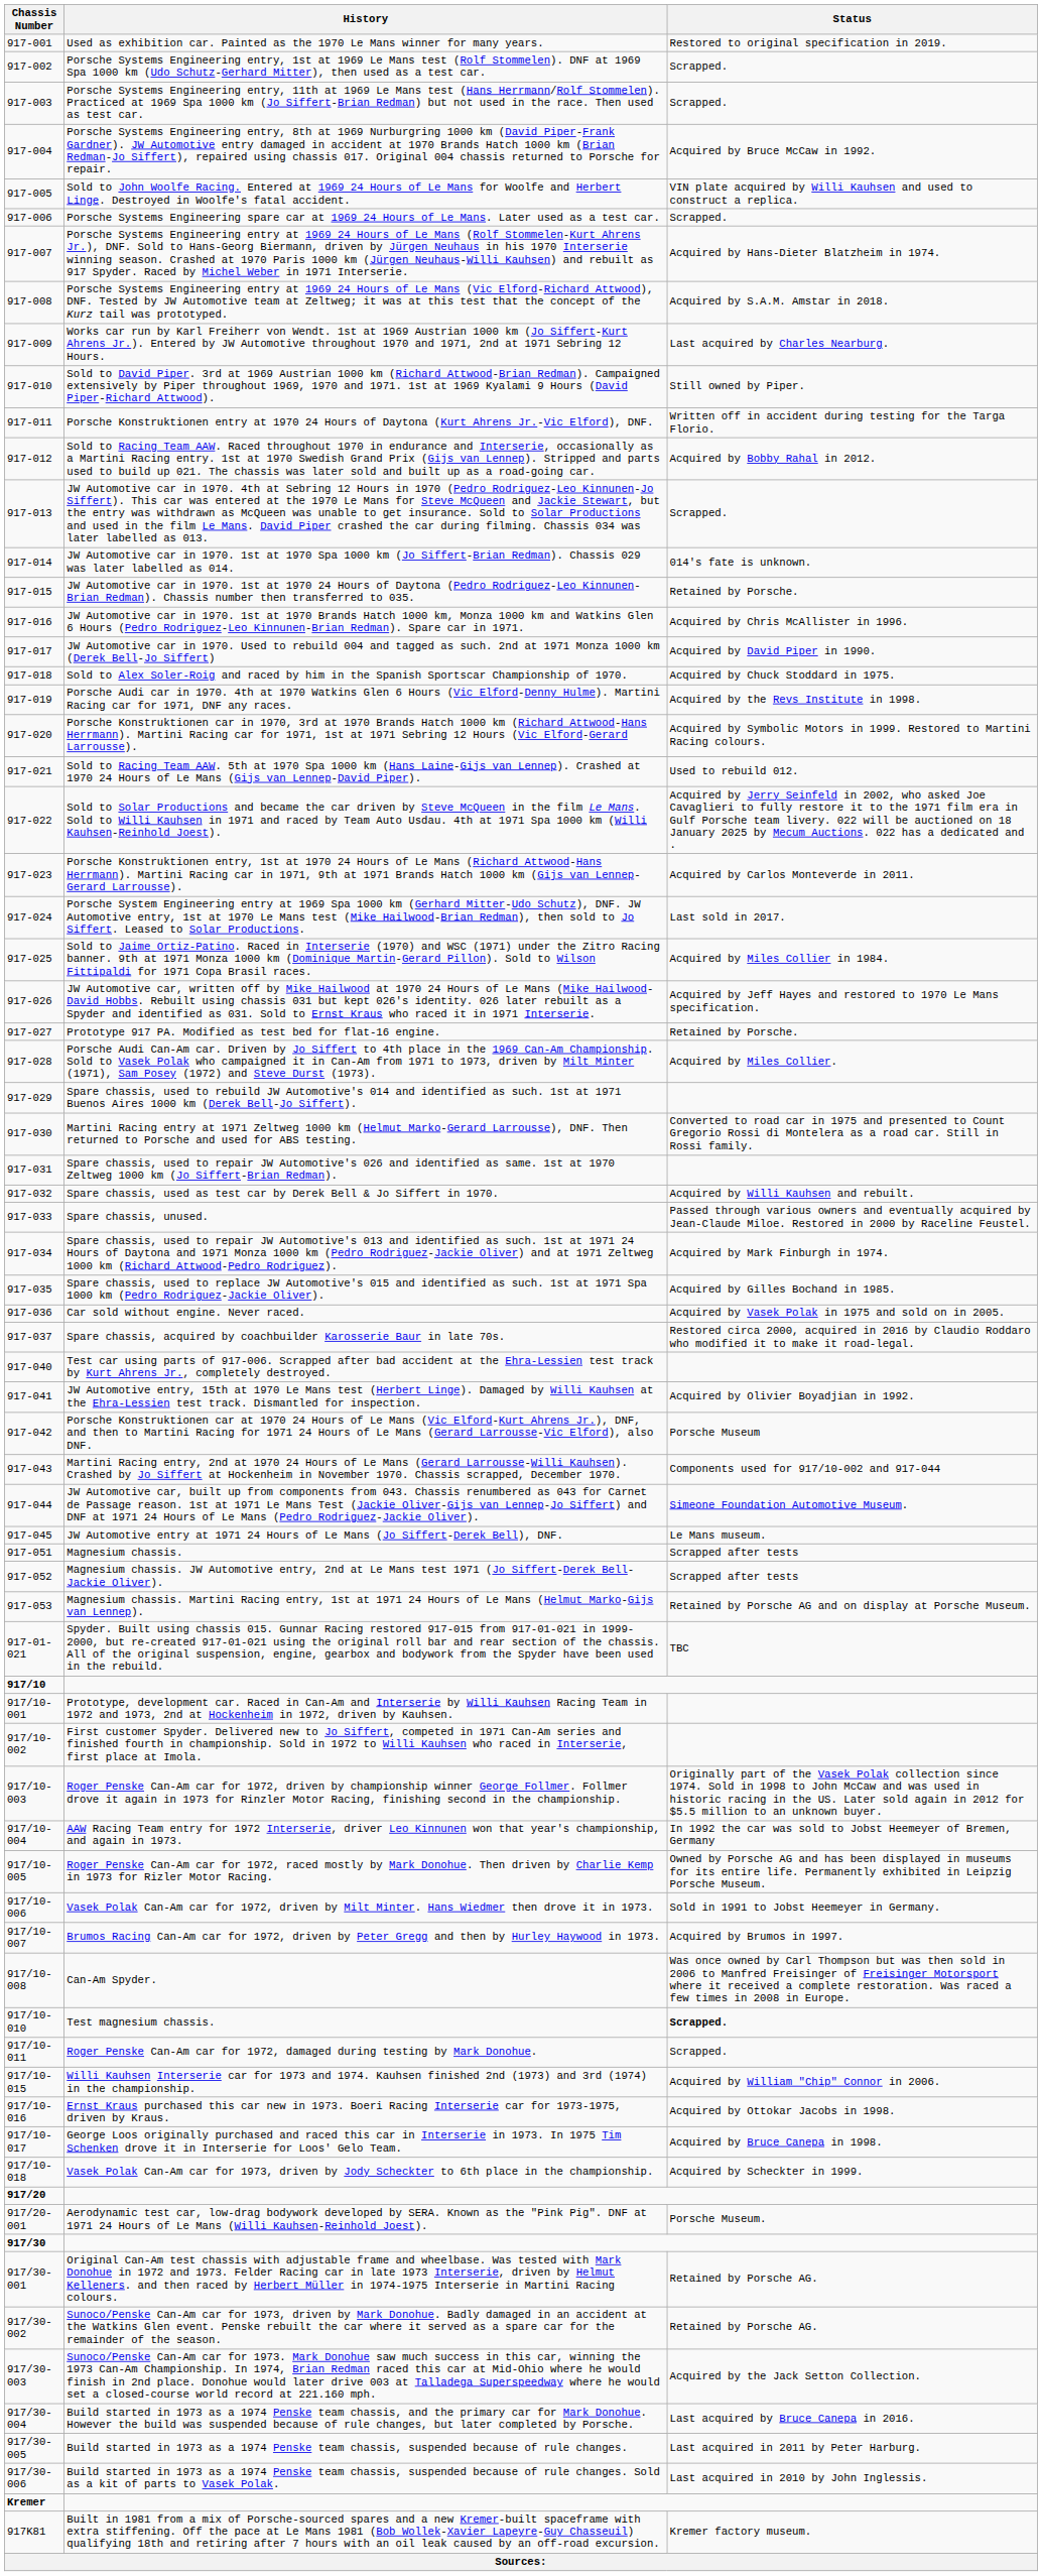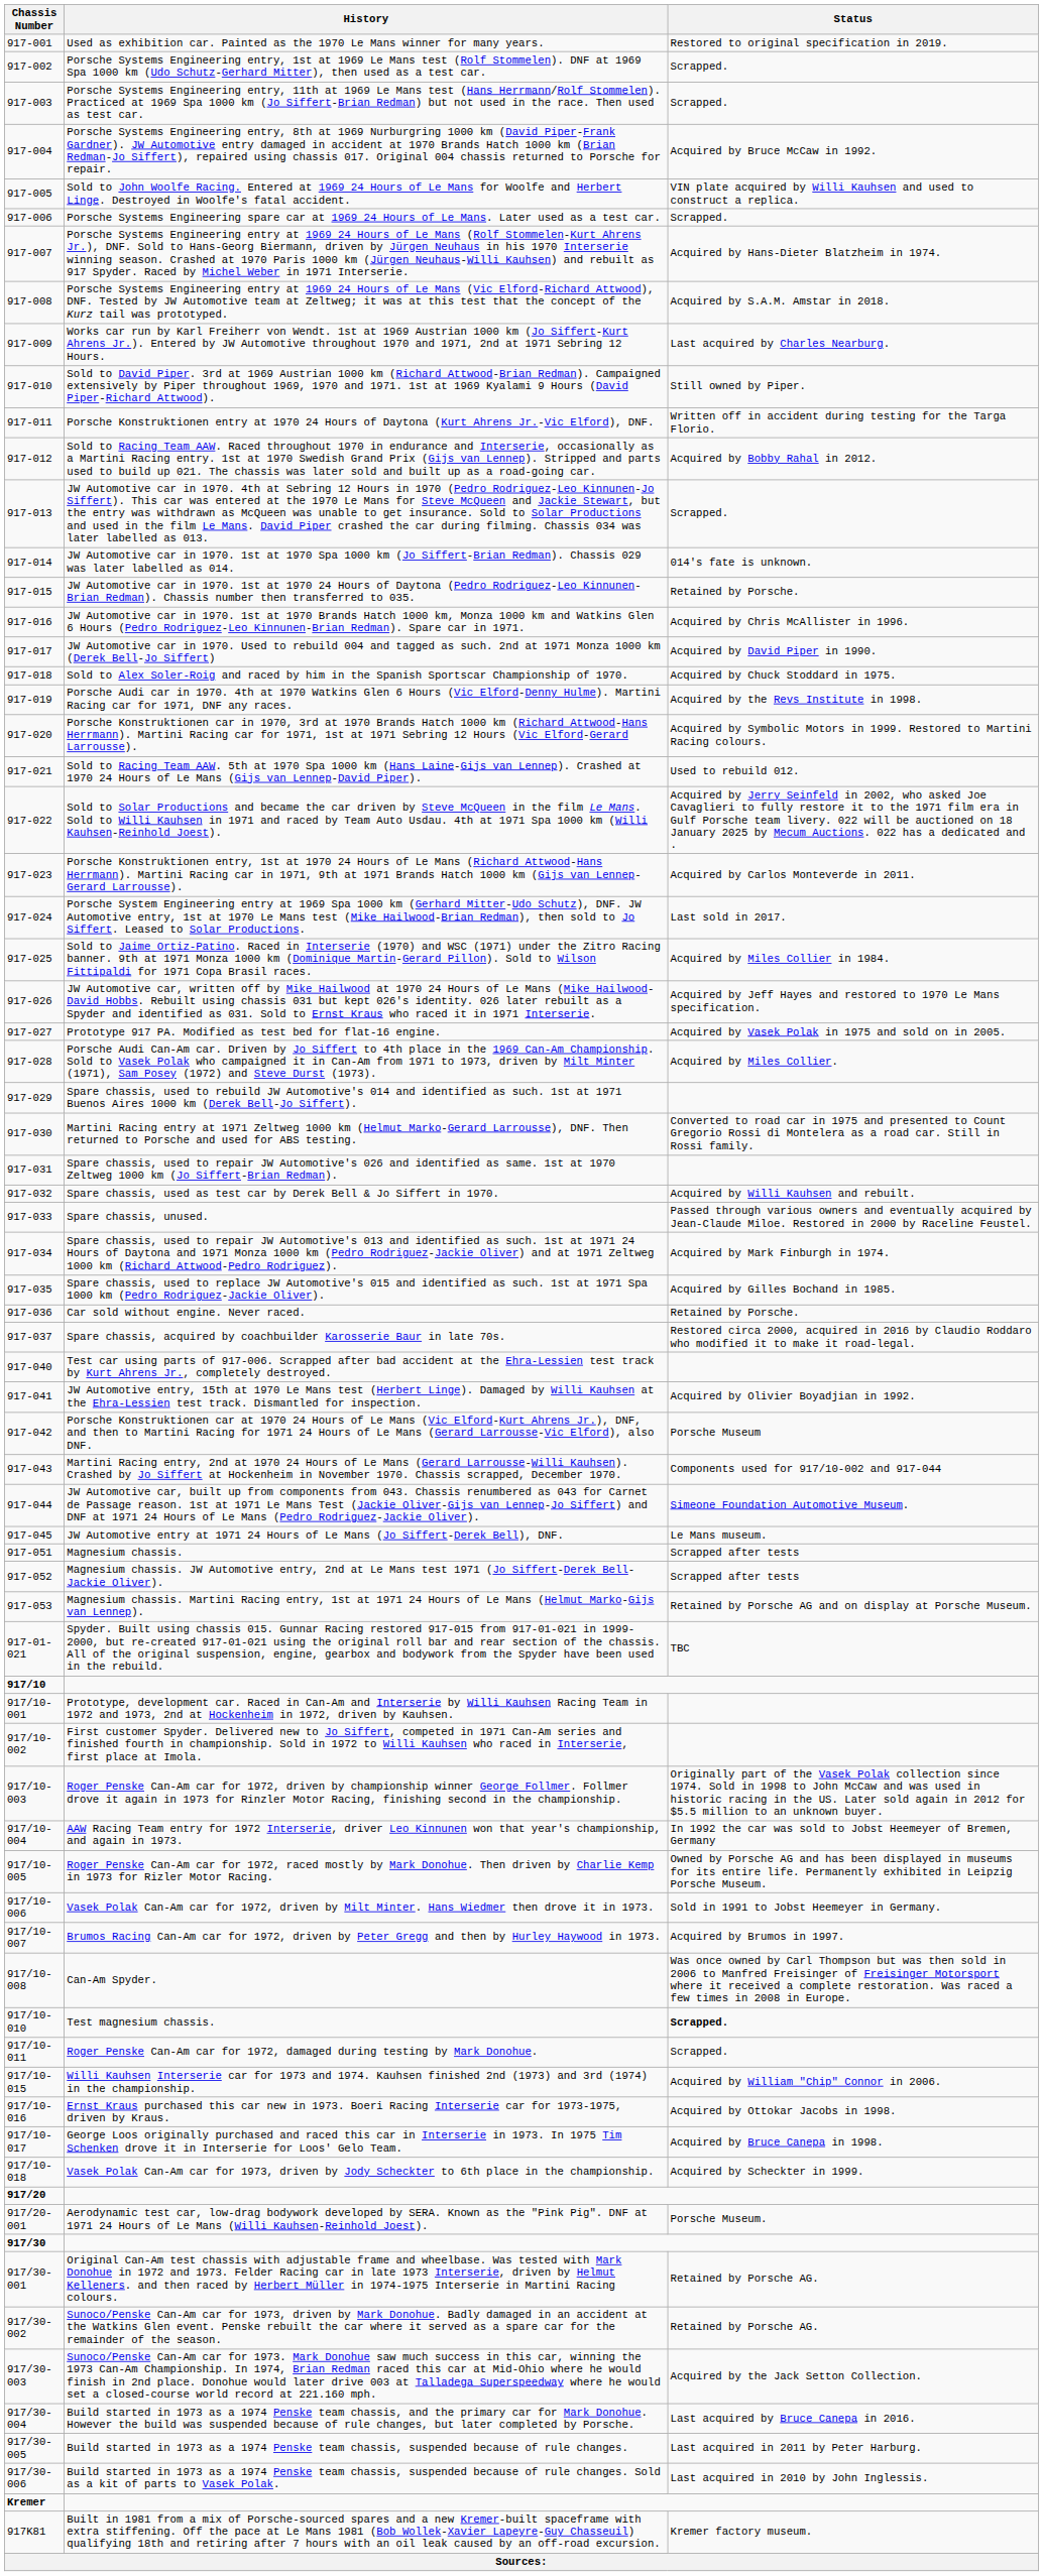Prototype 917 PA. Modified as test bed for flat-16 engine. | Status: Retained by Porsche. -> Acquired by Vasek Polak in 1975 and sold on in 2005.
Car sold without engine. Never raced. | Status: Acquired by Vasek Polak in 1975 and sold on in 2005. -> Retained by Porsche.
